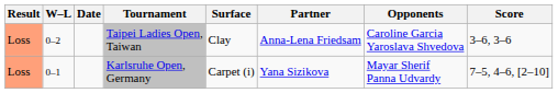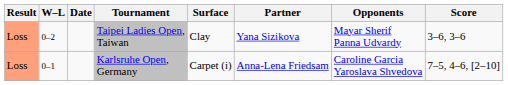Taipei Ladies Open, Taiwan | Partner: Anna-Lena Friedsam -> Yana Sizikova
Taipei Ladies Open, Taiwan | Opponents: Caroline Garcia Yaroslava Shvedova -> Mayar Sherif Panna Udvardy
Karlsruhe Open, Germany | Partner: Yana Sizikova -> Anna-Lena Friedsam
Karlsruhe Open, Germany | Opponents: Mayar Sherif Panna Udvardy -> Caroline Garcia Yaroslava Shvedova
